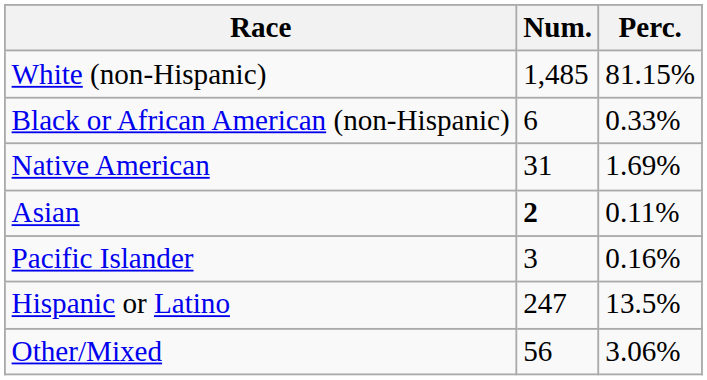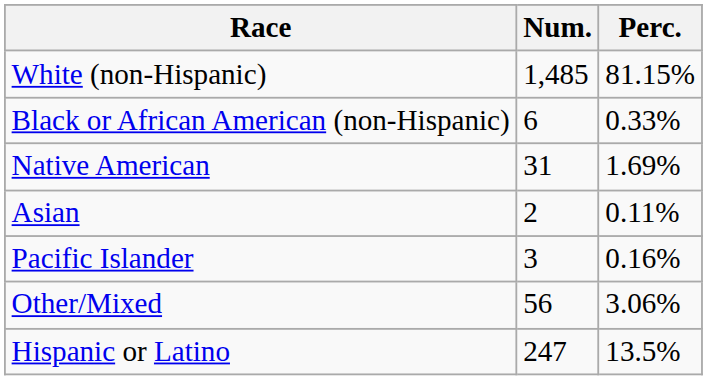Asian | Num.: bold -> normal
rows swapped: Other/Mixed <-> Hispanic or Latino
